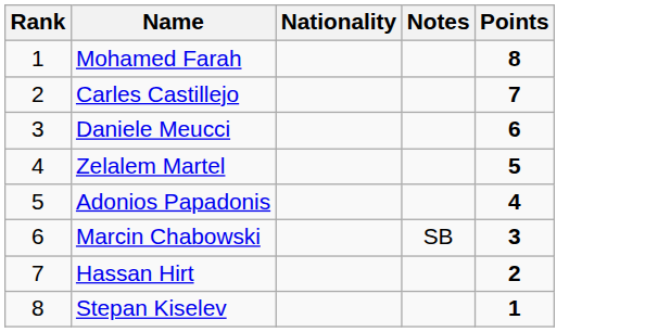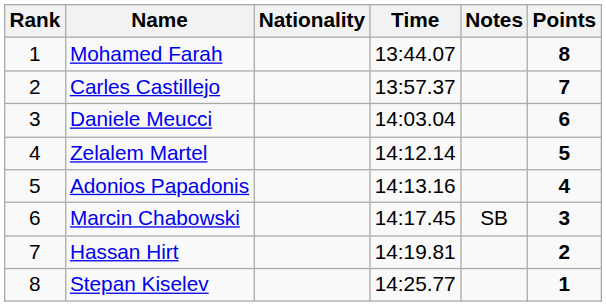+ column: Time | 13:44.07 | 13:57.37 | 14:03.04 | 14:12.14 | 14:13.16 | 14:17.45 | 14:19.81 | 14:25.77
